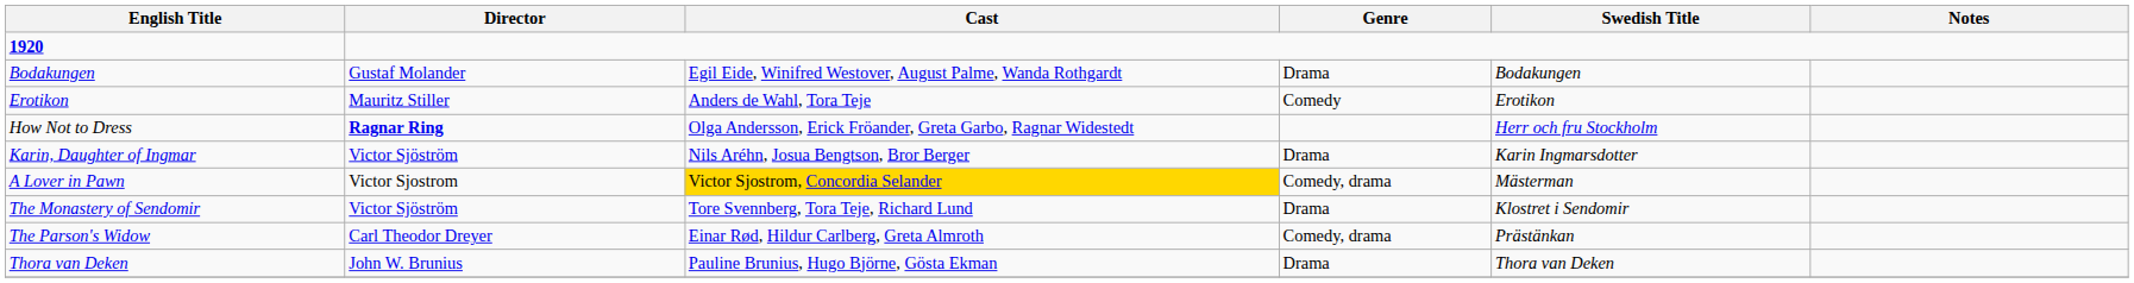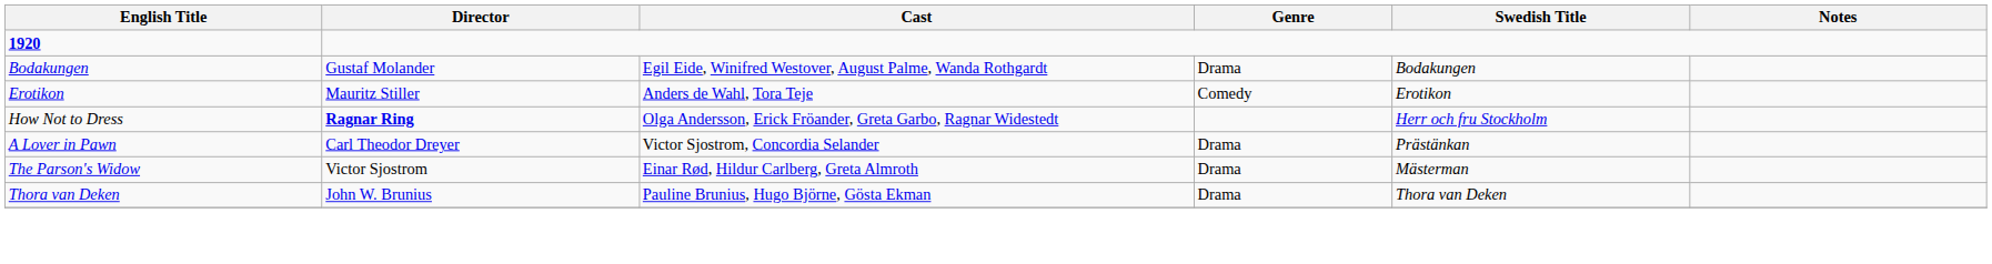- row: Karin, Daughter of Ingmar | Victor Sjöström | Nils Aréhn, Josua Bengtson, Bror Berger | Drama | Karin Ingmarsdotter
A Lover in Pawn | Director: Victor Sjostrom -> Carl Theodor Dreyer
A Lover in Pawn | Cast: gold background -> no background
A Lover in Pawn | Genre: Comedy, drama -> Drama
A Lover in Pawn | Swedish Title: Mästerman -> Prästänkan
- row: The Monastery of Sendomir | Victor Sjöström | Tore Svennberg, Tora Teje, Richard Lund | Drama | Klostret i Sendomir
The Parson's Widow | Director: Carl Theodor Dreyer -> Victor Sjostrom
The Parson's Widow | Genre: Comedy, drama -> Drama
The Parson's Widow | Swedish Title: Prästänkan -> Mästerman
